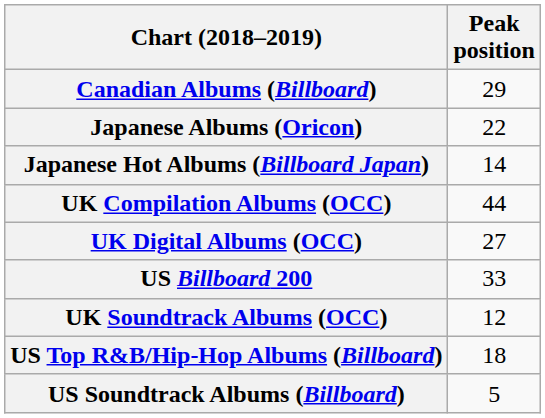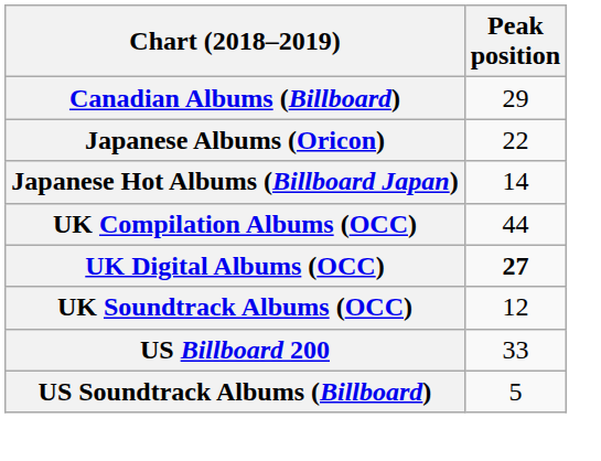UK Digital Albums (OCC) | Peak position: normal -> bold
rows swapped: UK Soundtrack Albums (OCC) <-> US Billboard 200
- row: US Top R&B/Hip-Hop Albums (Billboard) | 18
